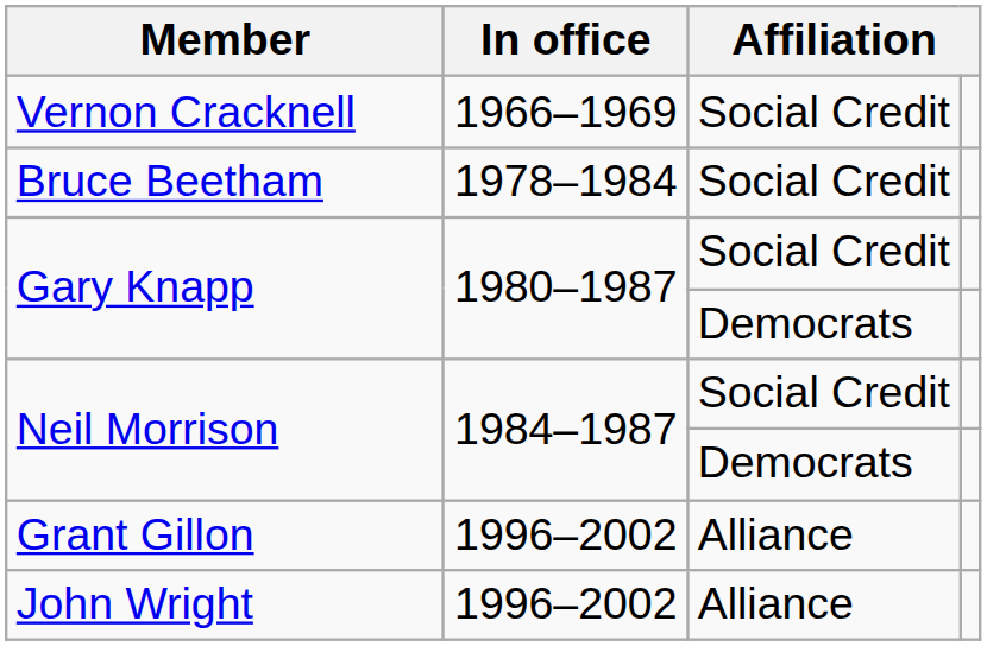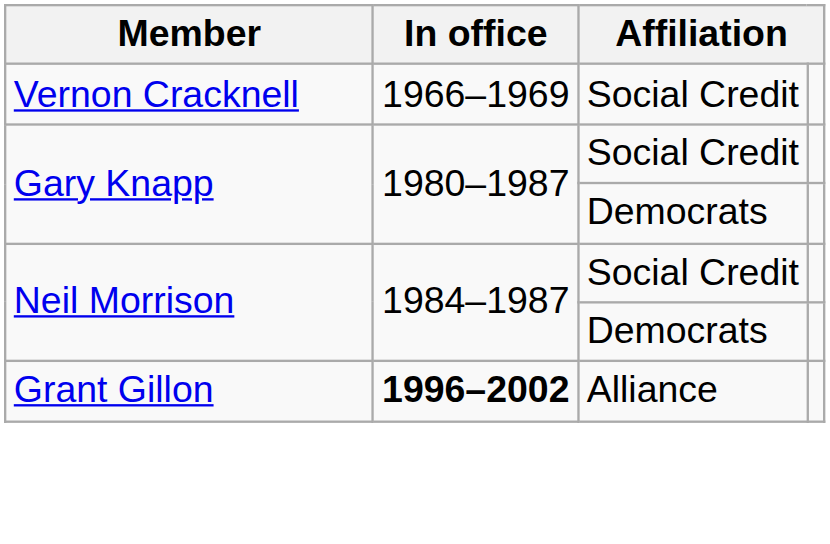- row: Bruce Beetham | 1978–1984 | Social Credit
Grant Gillon | In office: normal -> bold
- row: John Wright | 1996–2002 | Alliance
